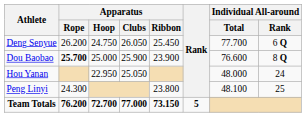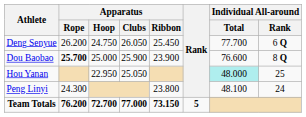Hou Yanan | Individual All-around / Total: no background -> paleturquoise background
Hou Yanan | Individual All-around / Rank: 24 -> 25
Peng Linyi | Individual All-around / Rank: 25 -> 24
